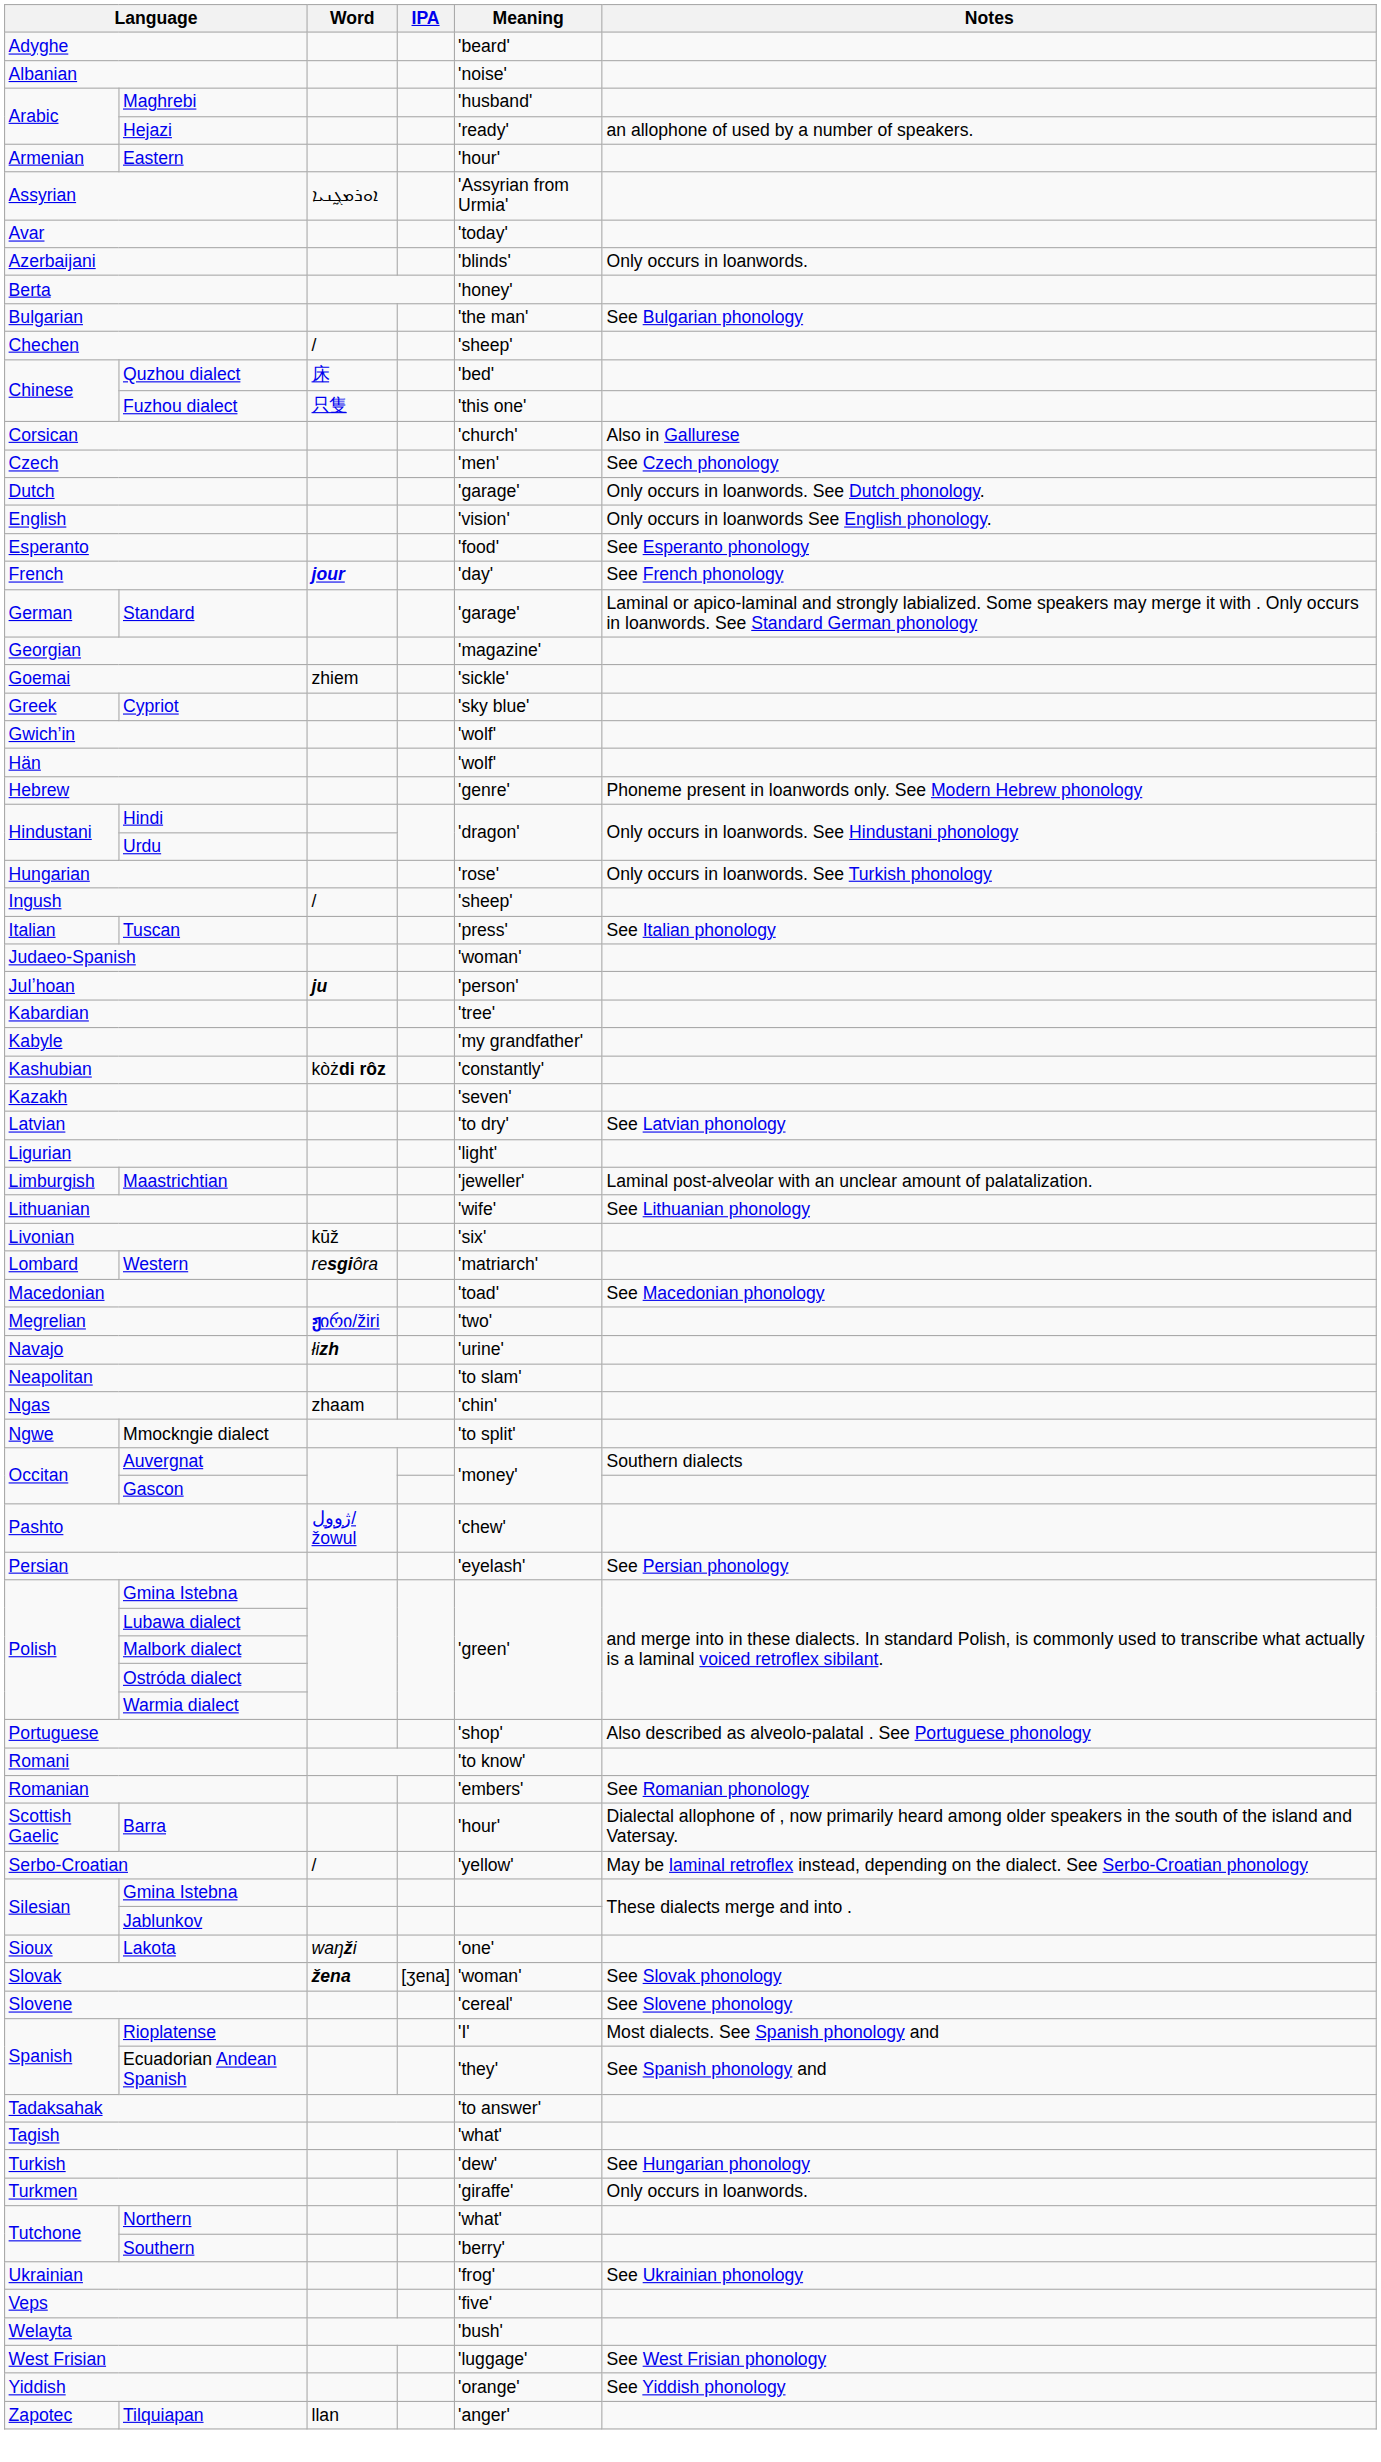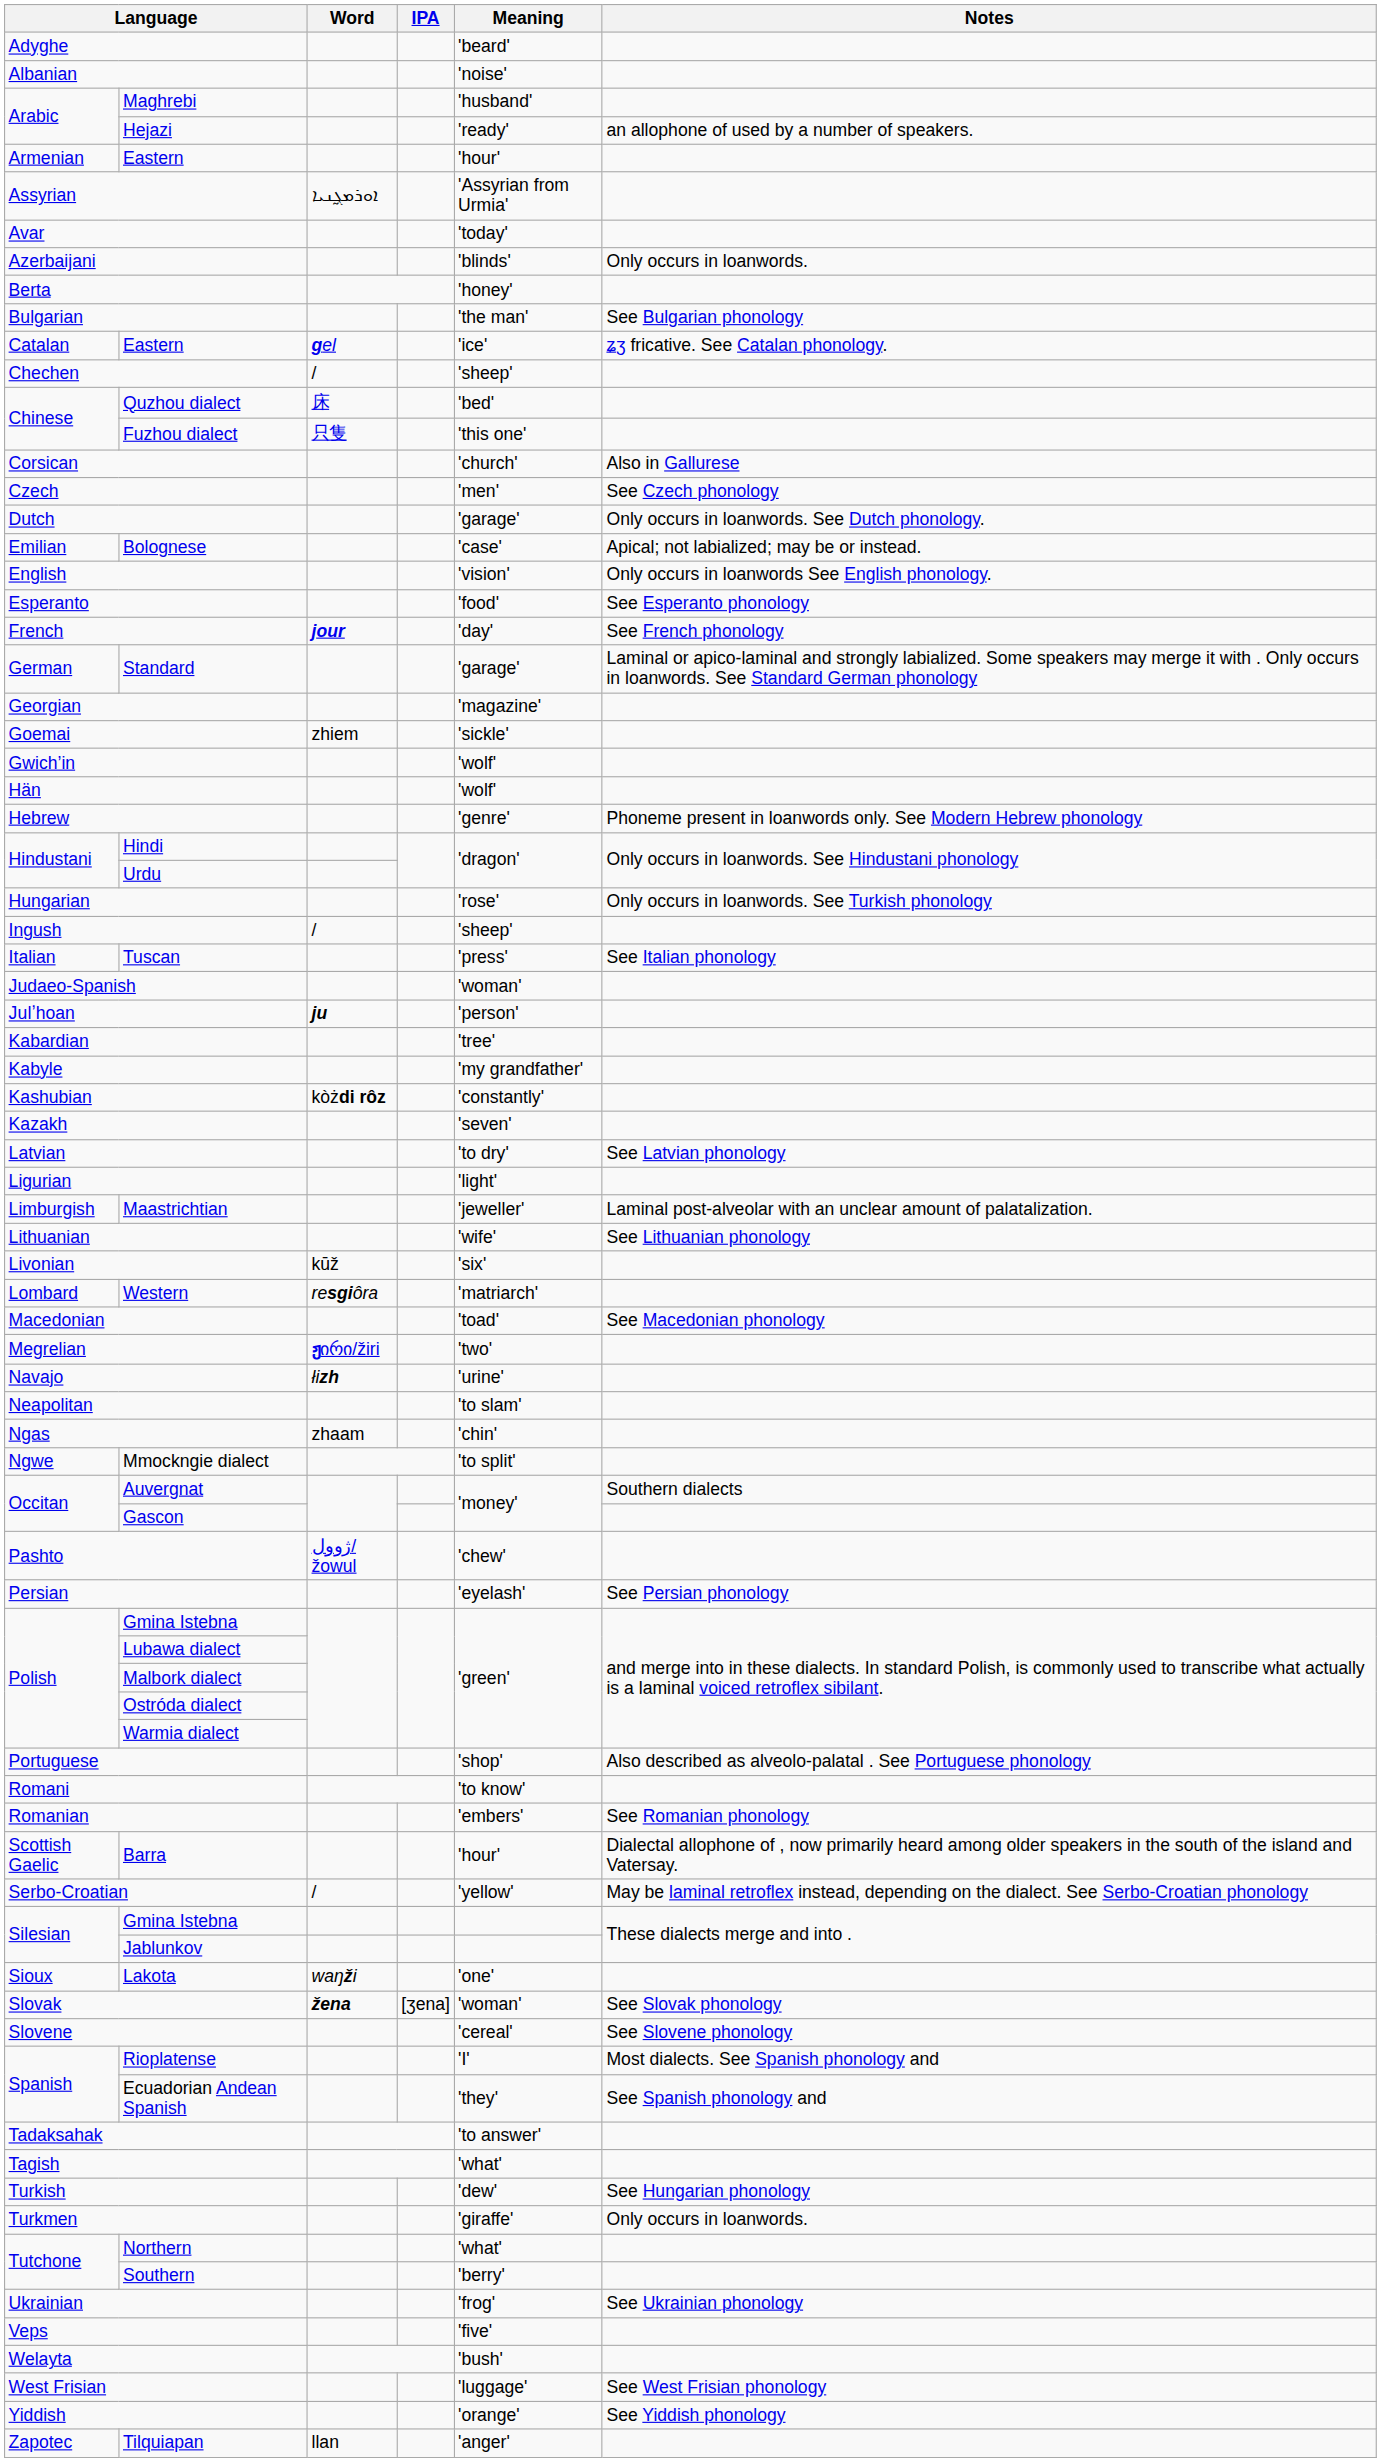+ row: Catalan | Eastern | gel | 'ice' | ʑʒ fricative. See Catalan phonology.
+ row: Emilian | Bolognese | 'case' | Apical; not labialized; may be or instead.
- row: Greek | Cypriot | 'sky blue'
